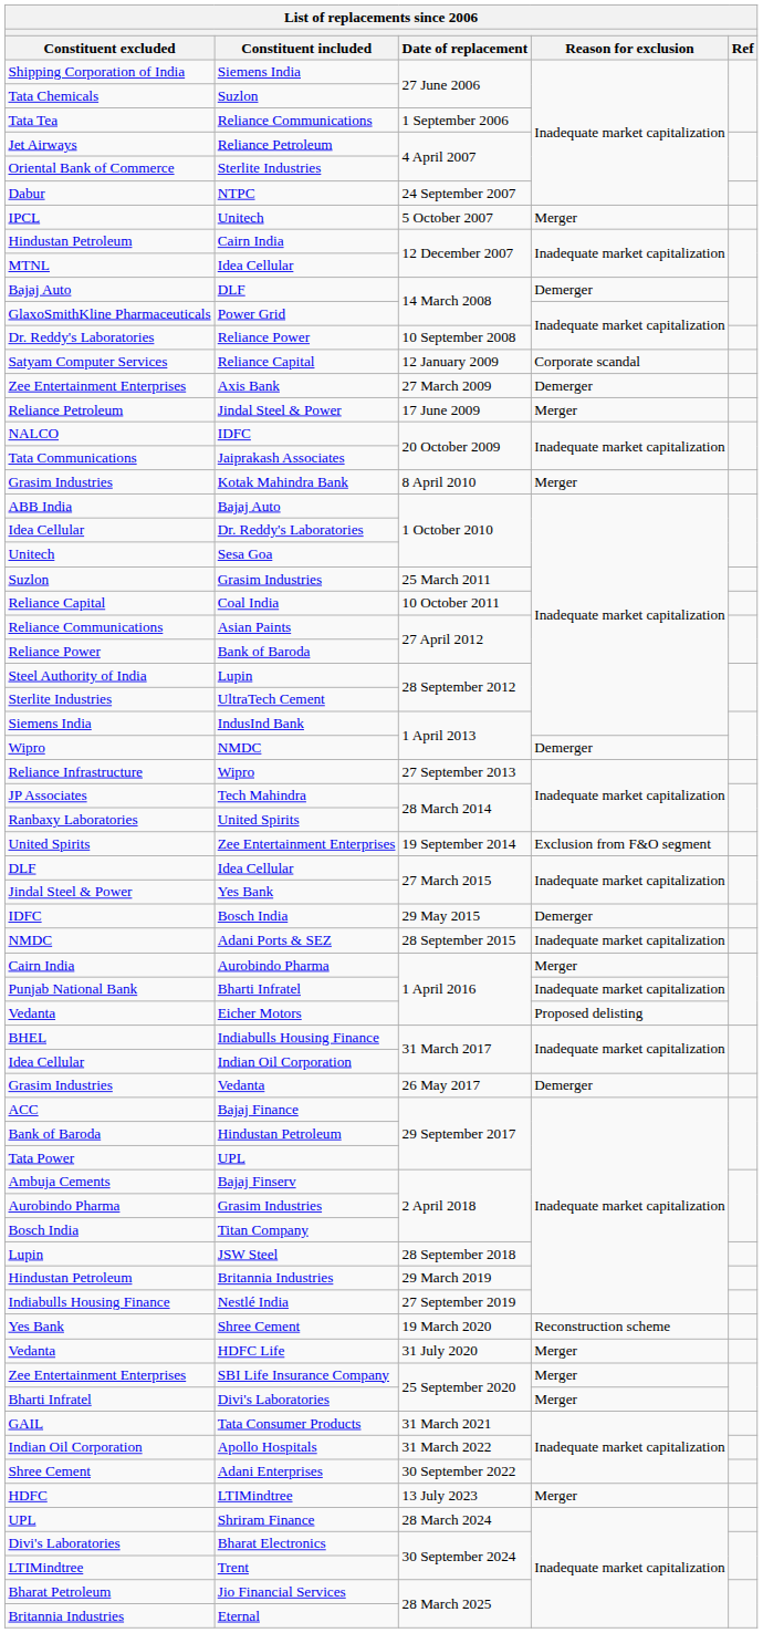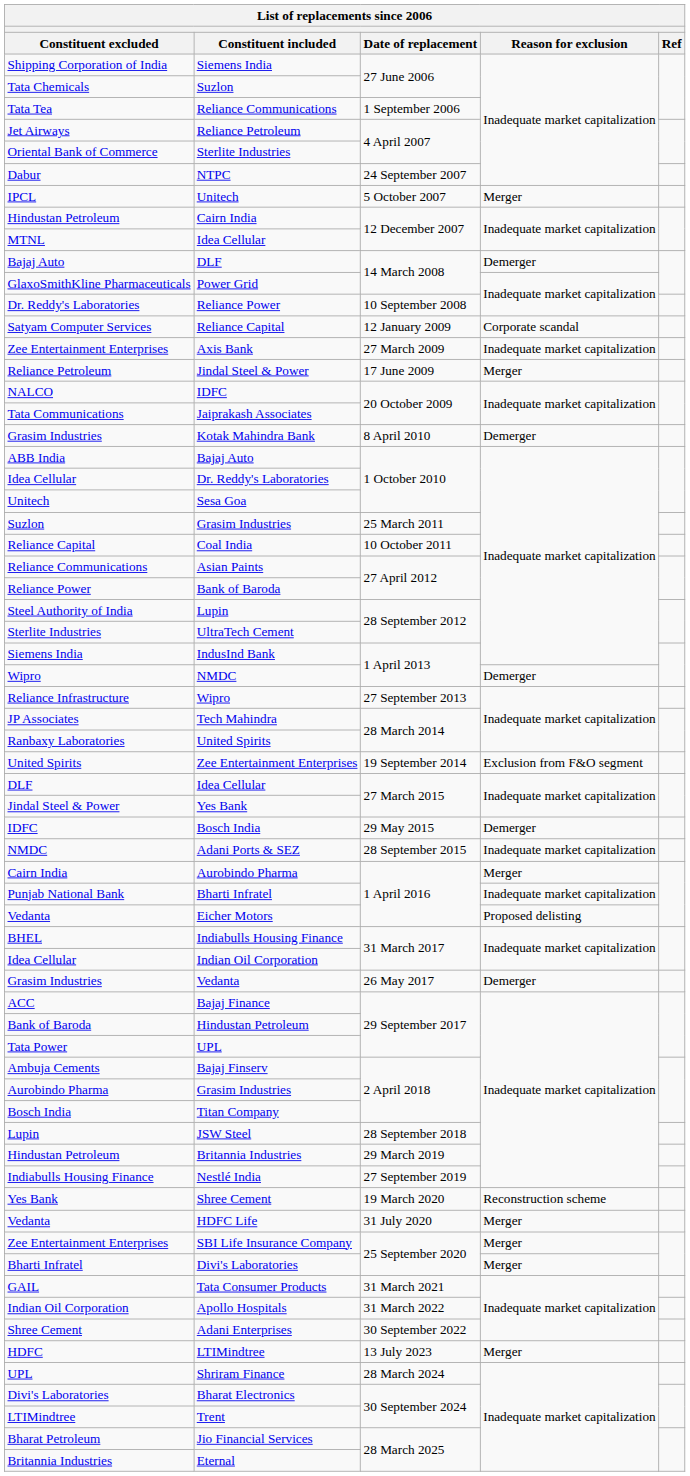Axis Bank | Reason for exclusion: Demerger -> Inadequate market capitalization
Kotak Mahindra Bank | Reason for exclusion: Merger -> Demerger
